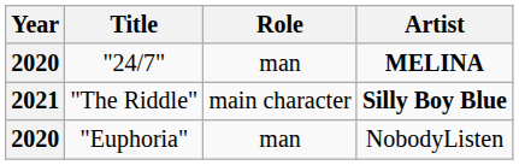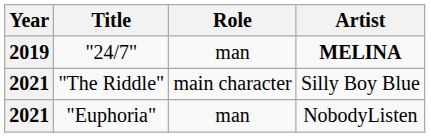"24/7" | Year: 2020 -> 2019
"The Riddle" | Artist: bold -> normal
"Euphoria" | Year: 2020 -> 2021
